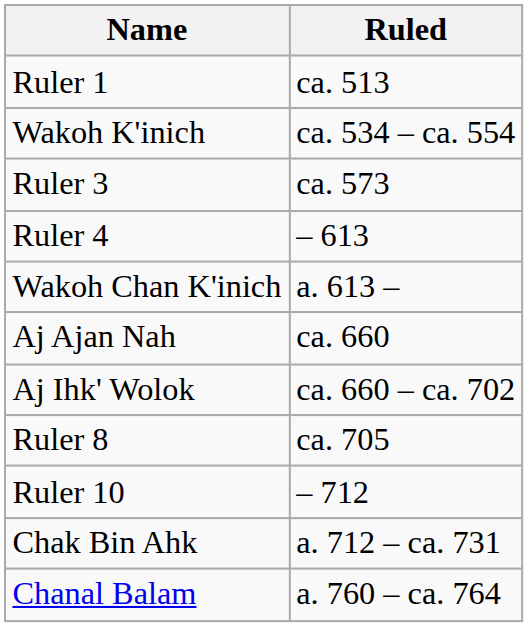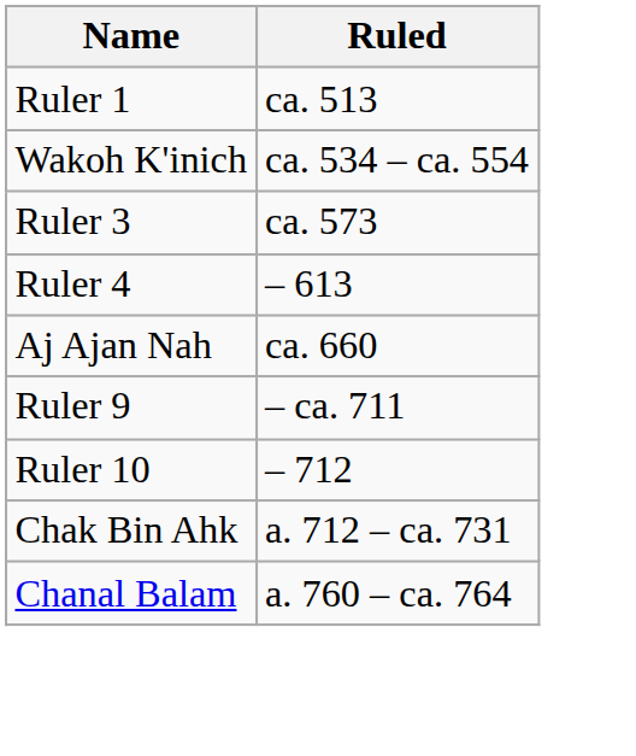- row: Wakoh Chan K'inich | a. 613 –
- row: Aj Ihk' Wolok | ca. 660 – ca. 702
- row: Ruler 8 | ca. 705
+ row: Ruler 9 | – ca. 711
